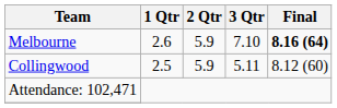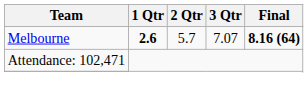Melbourne | 1 Qtr: normal -> bold
Melbourne | 2 Qtr: 5.9 -> 5.7
Melbourne | 3 Qtr: 7.10 -> 7.07
- row: Collingwood | 2.5 | 5.9 | 5.11 | 8.12 (60)
